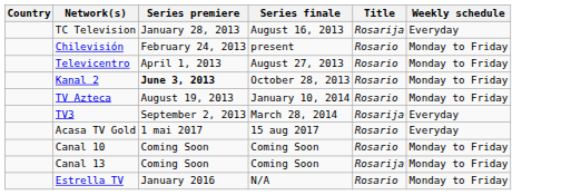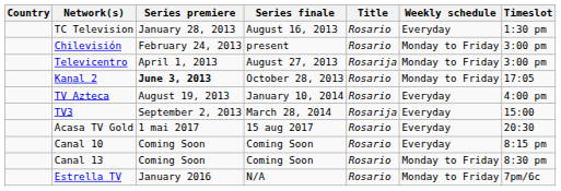+ column: Timeslot | 1:30 pm | 3:00 pm | 3:00 pm | 17:05 | 4:00 pm | 15:00 | 20:30 | 8:15 pm | 8:30 pm | 7pm/6c
TC Television | Title: Rosarija -> Rosario
Televicentro | Title: Rosario -> Rosarija
TV Azteca | Weekly schedule: Monday to Friday -> Everyday
Canal 10 | Weekly schedule: Monday to Friday -> Everyday
Canal 13 | Title: Rosarija -> Rosario
